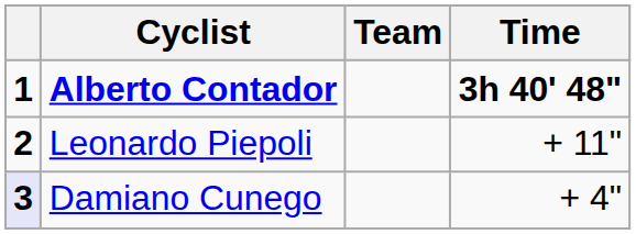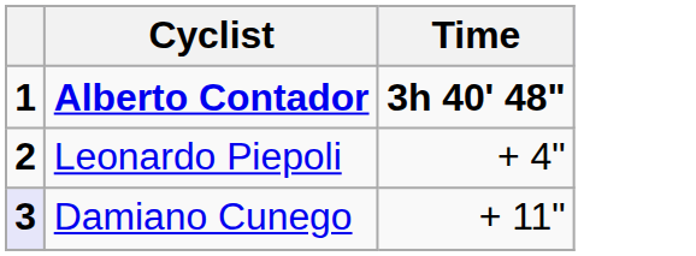- column: Team
Leonardo Piepoli | Time: + 11" -> + 4"
Damiano Cunego | Time: + 4" -> + 11"
